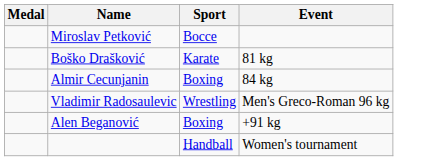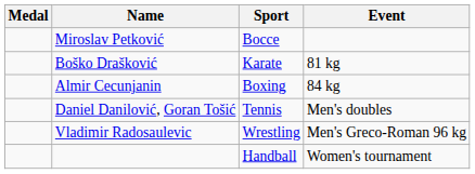+ row: Daniel Danilović, Goran Tošić | Tennis | Men's doubles
- row: Alen Beganović | Boxing | +91 kg
